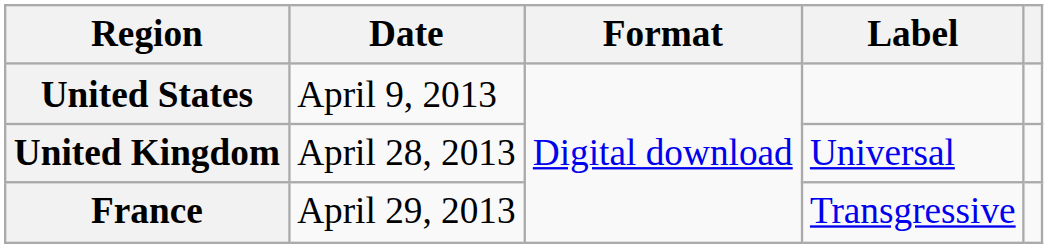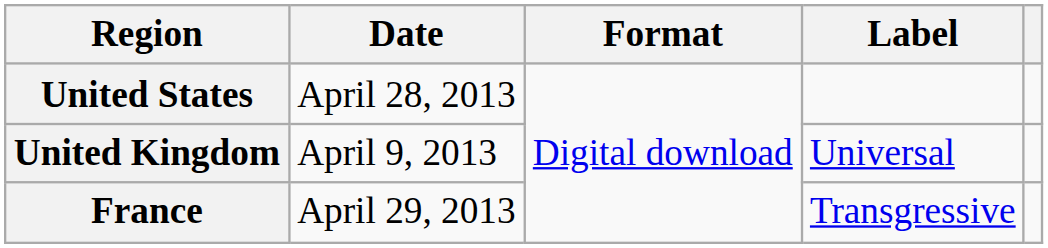United States | Date: April 9, 2013 -> April 28, 2013
United Kingdom | Date: April 28, 2013 -> April 9, 2013
